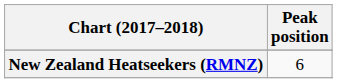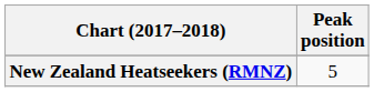New Zealand Heatseekers (RMNZ) | Peak position: 6 -> 5
